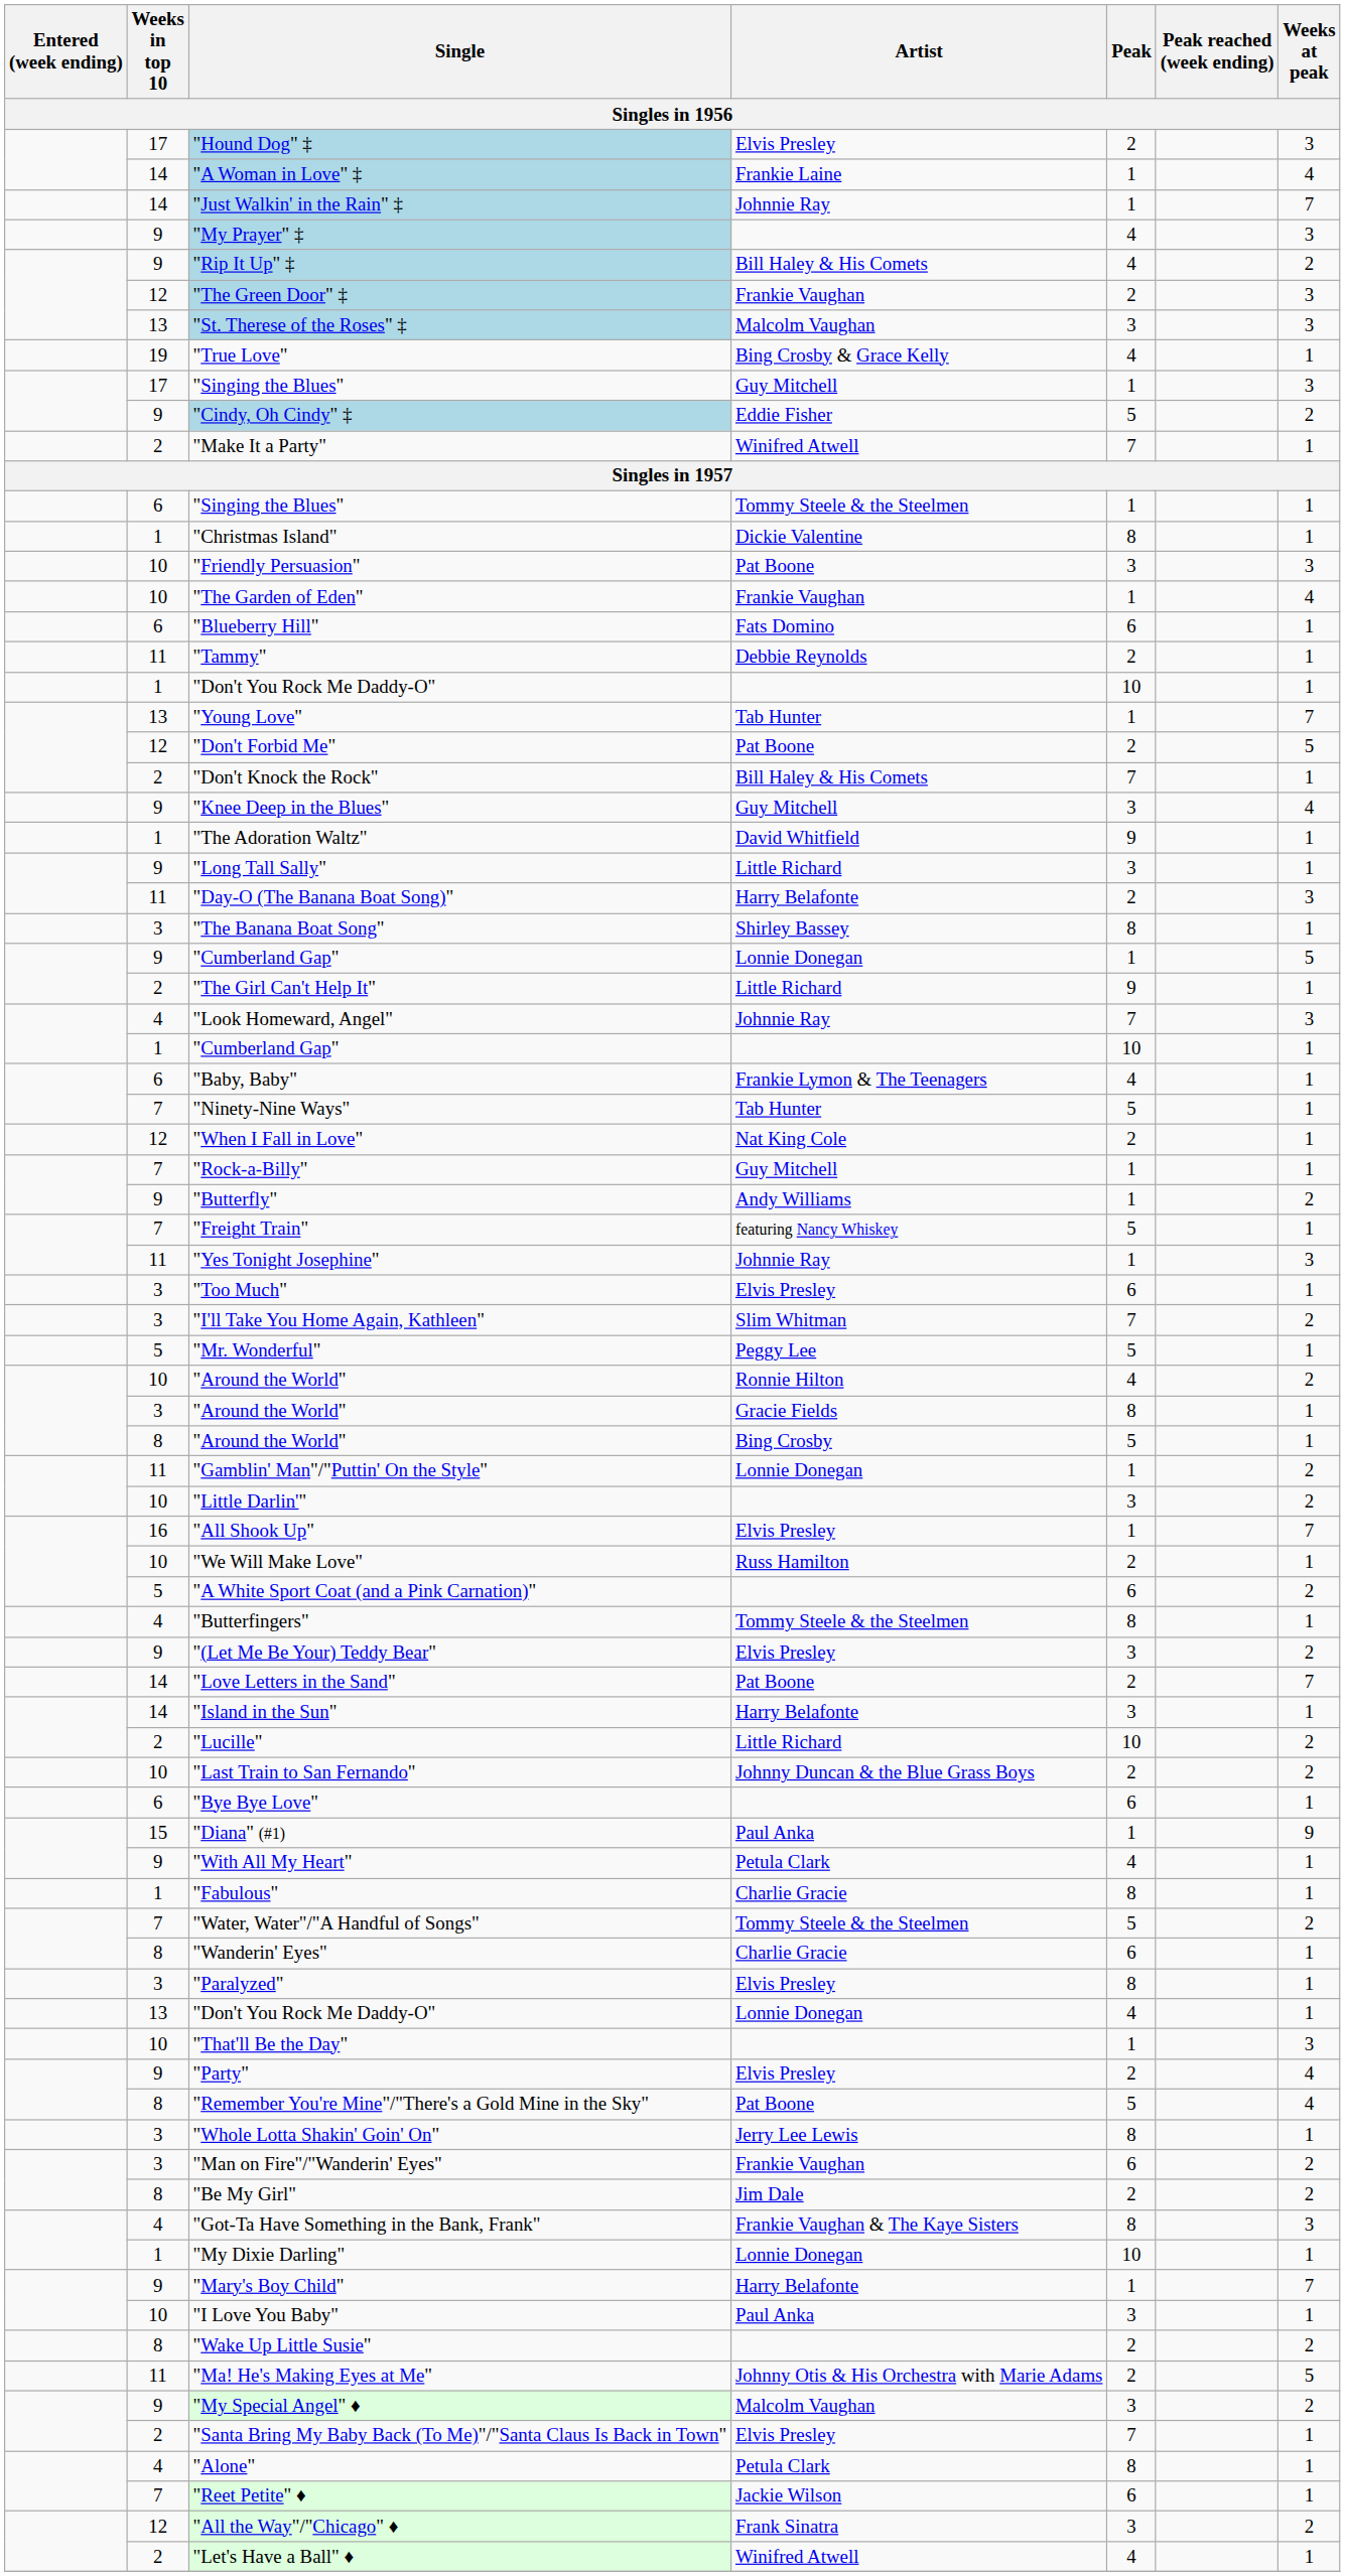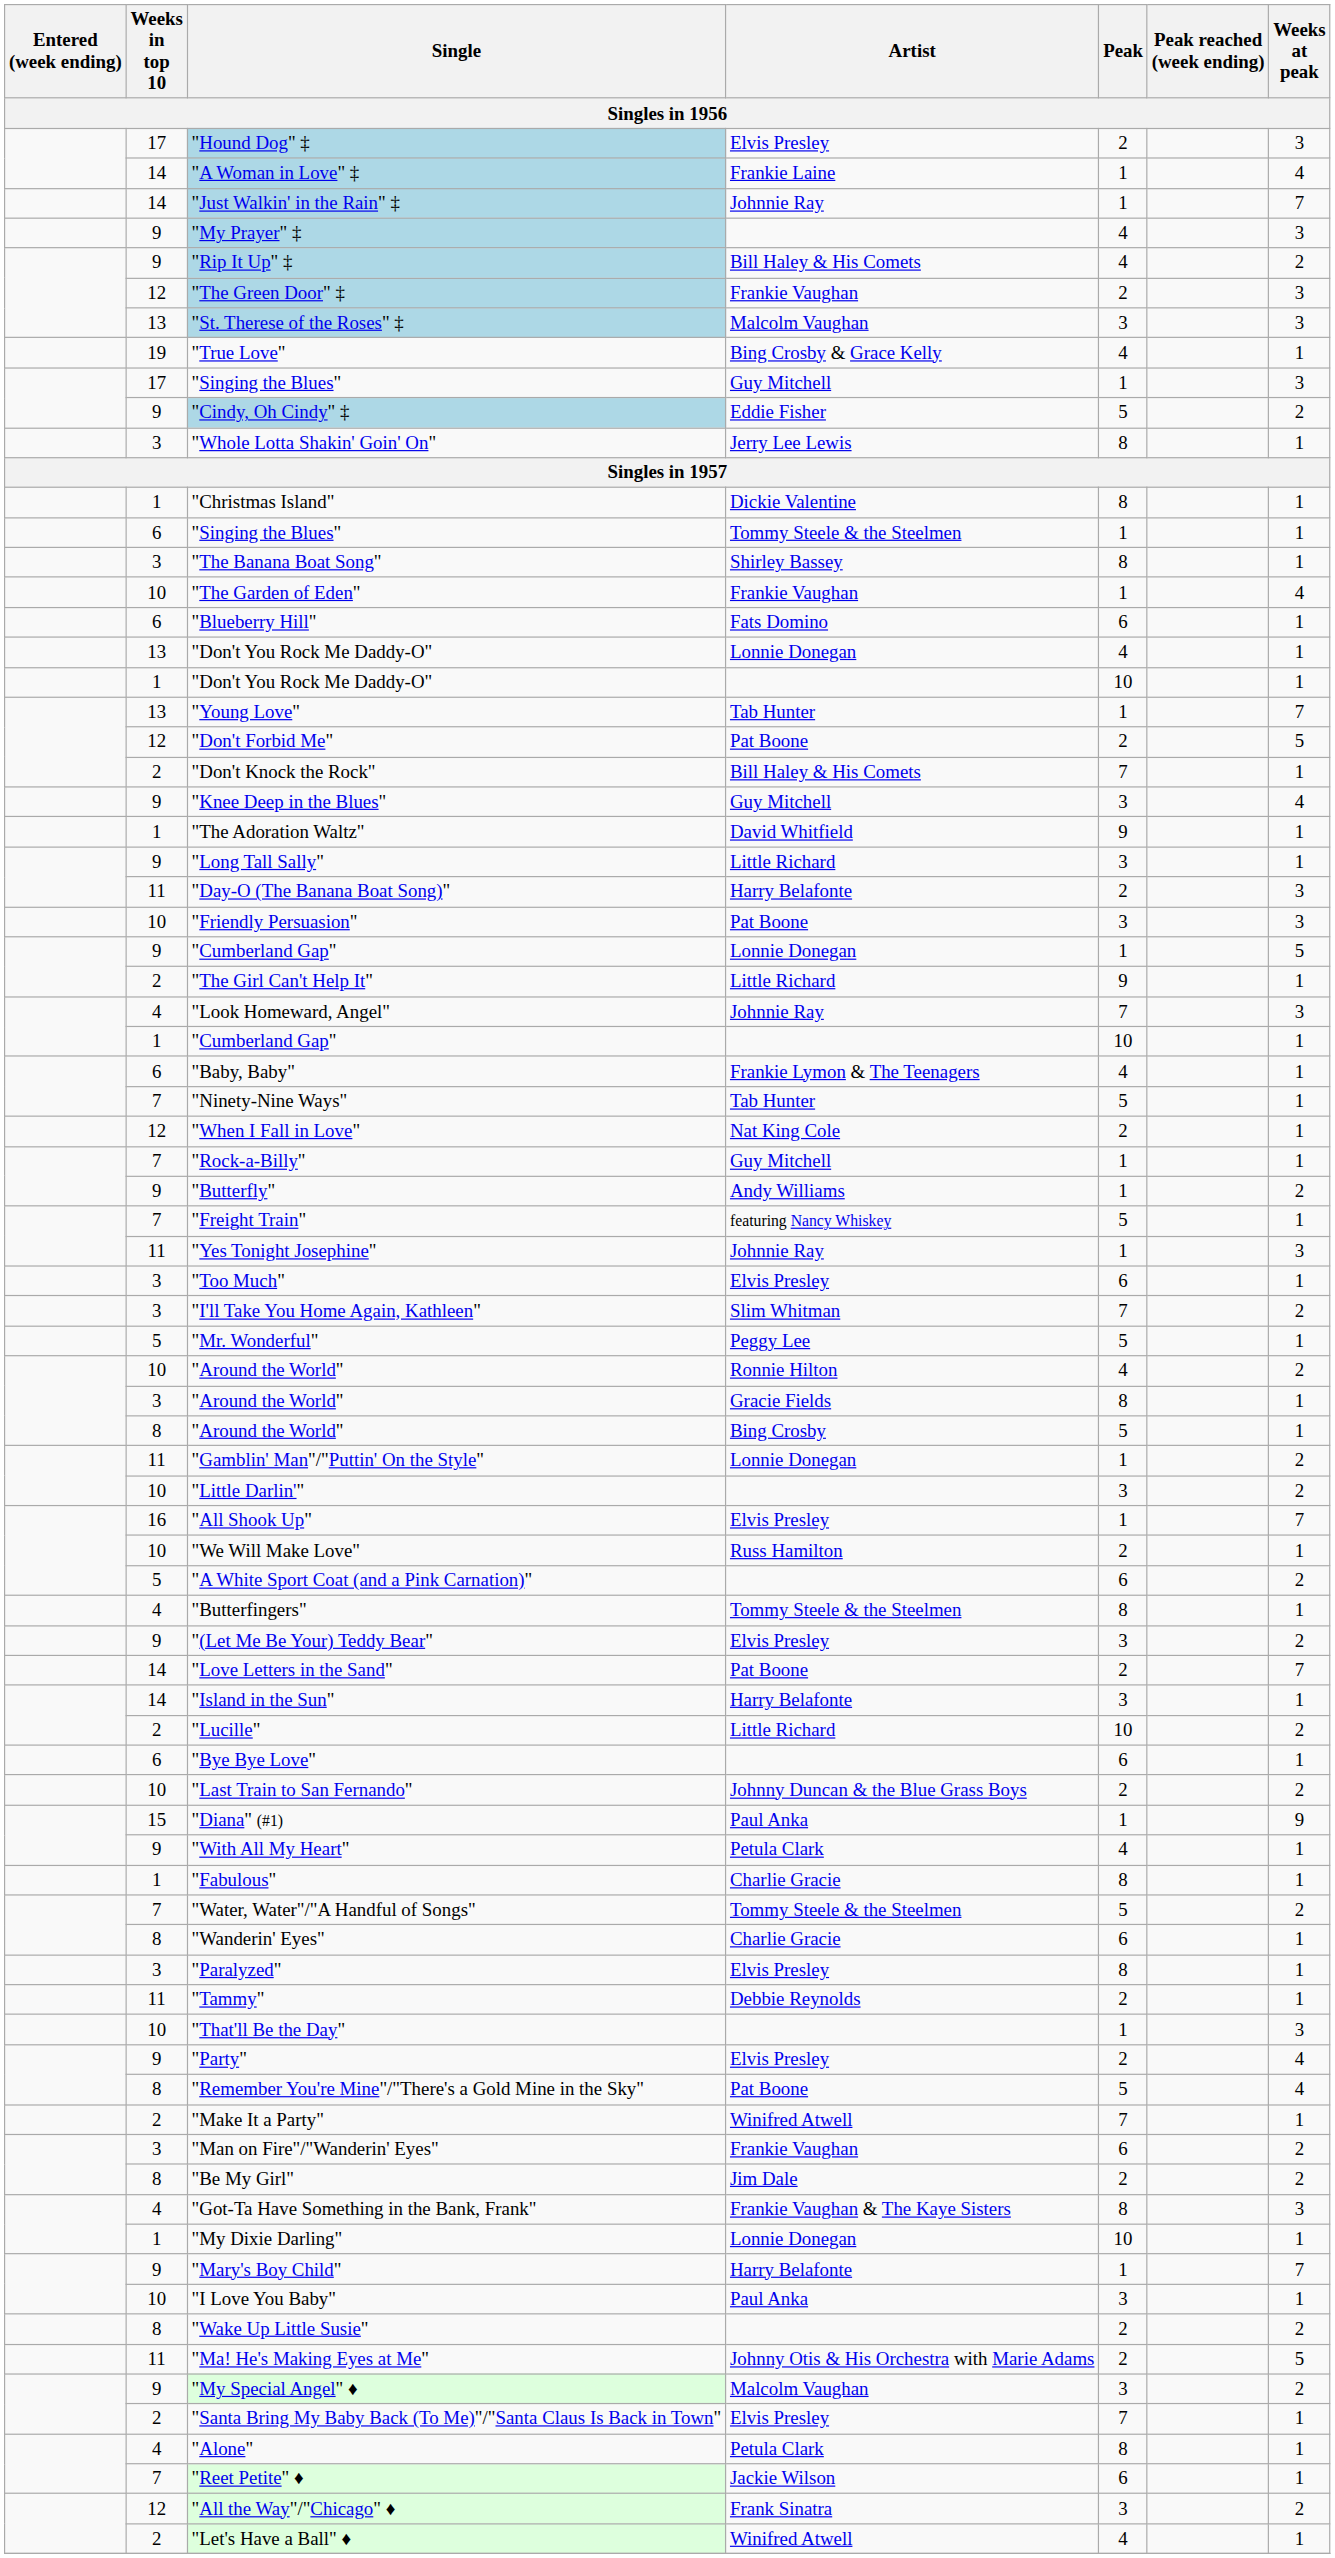rows swapped: "Make It a Party" <-> "Whole Lotta Shakin' Goin' On"
rows swapped: "Christmas Island" <-> "Singing the Blues" / Tommy Steele & the Steelmen
rows swapped: "Friendly Persuasion" <-> "The Banana Boat Song"
rows swapped: "Don't You Rock Me Daddy-O" / Lonnie Donegan <-> "Tammy"
rows swapped: "Bye Bye Love" <-> "Last Train to San Fernando"
